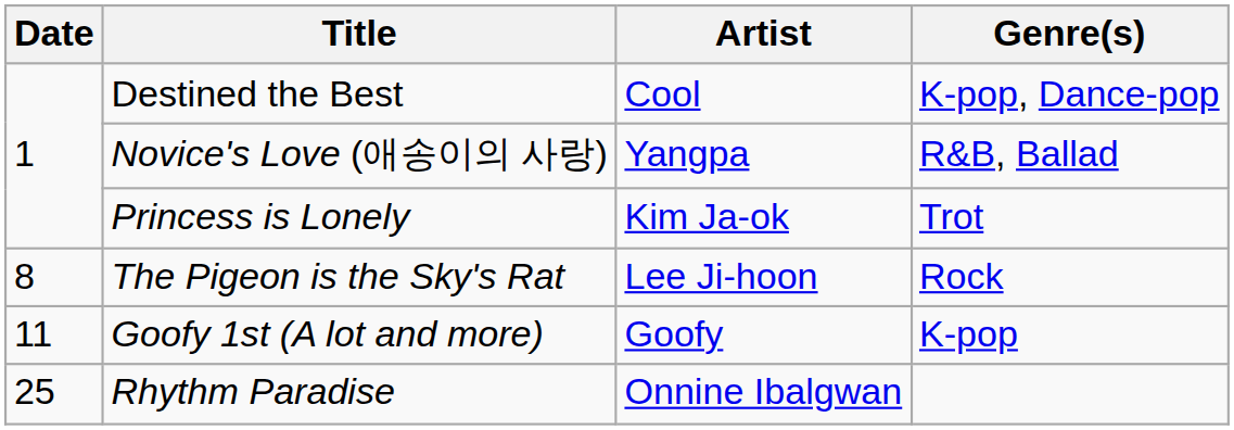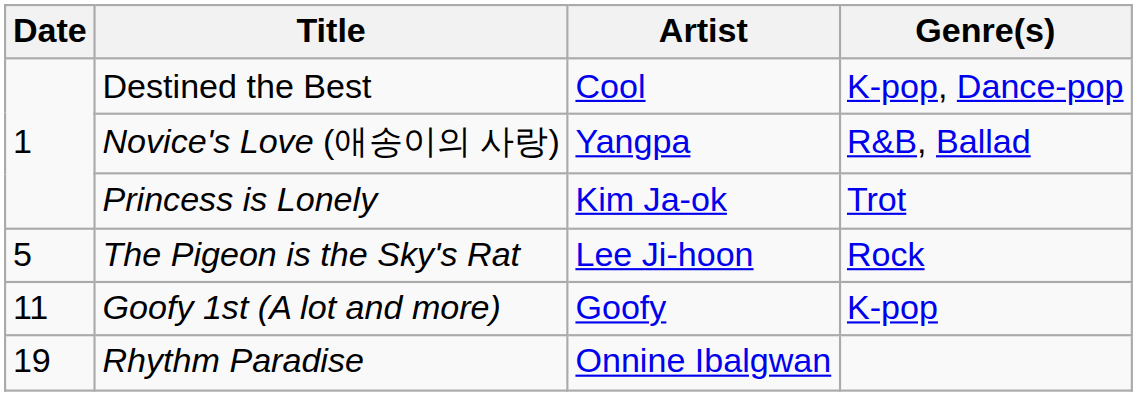The Pigeon is the Sky's Rat | Date: 8 -> 5
Rhythm Paradise | Date: 25 -> 19
